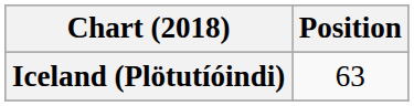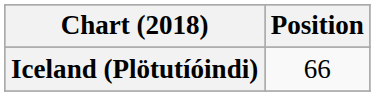Iceland (Plötutíóindi) | Position: 63 -> 66
